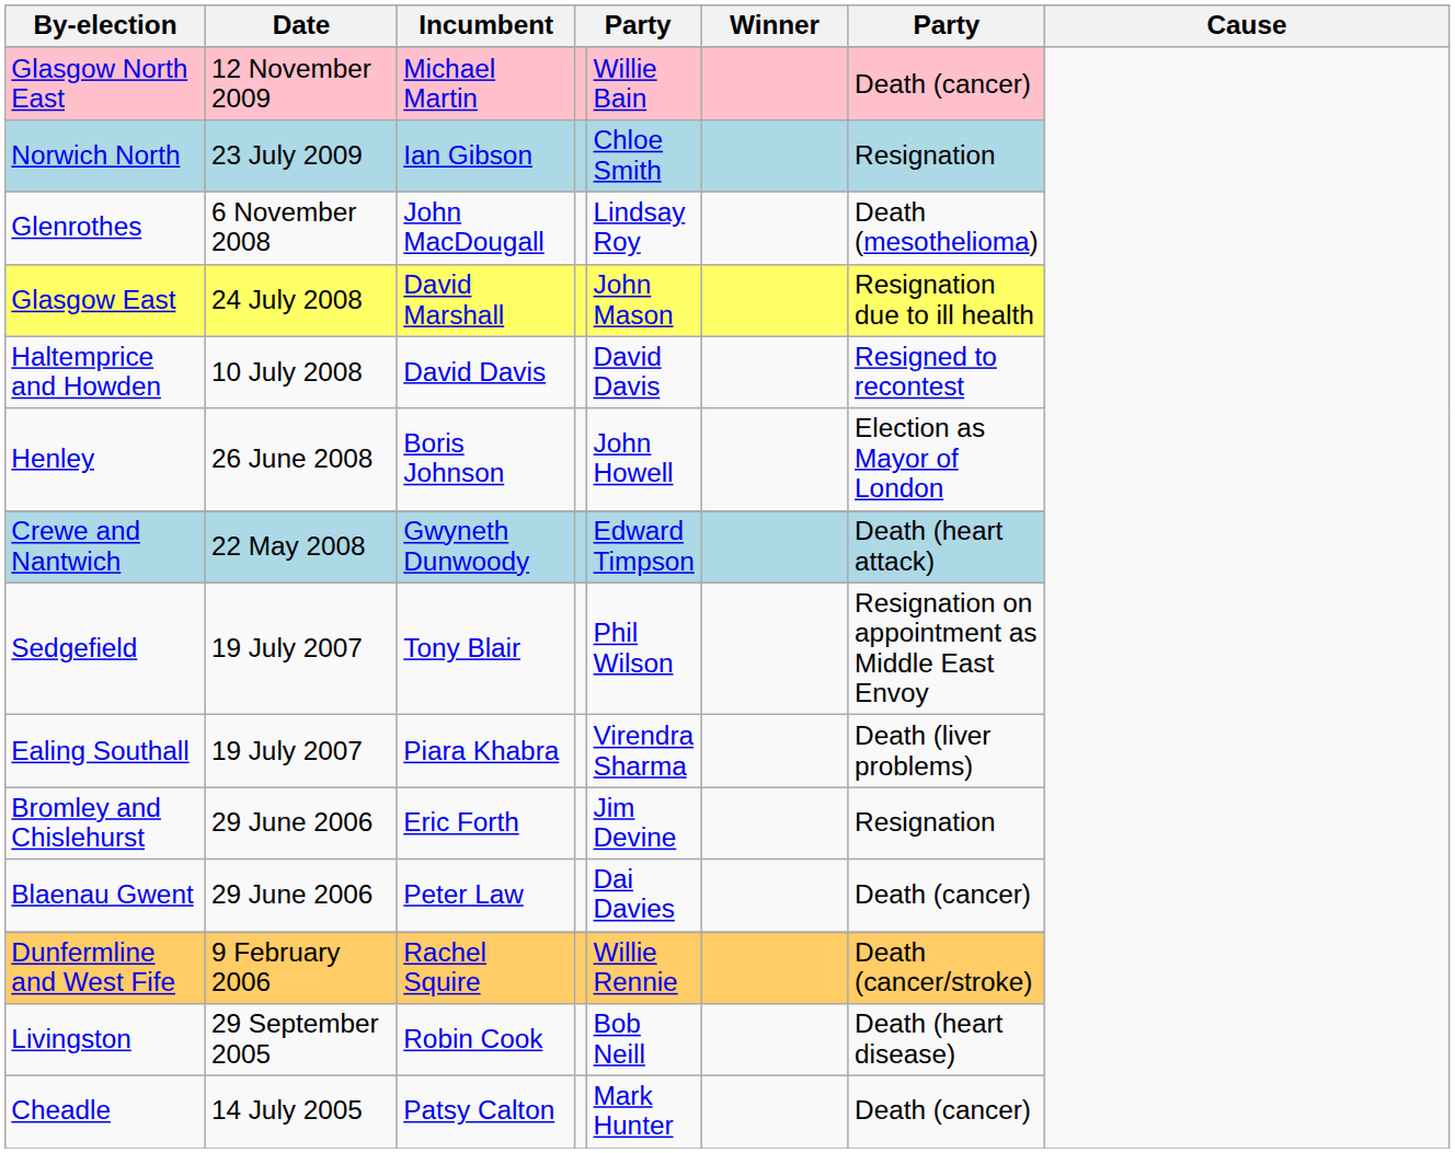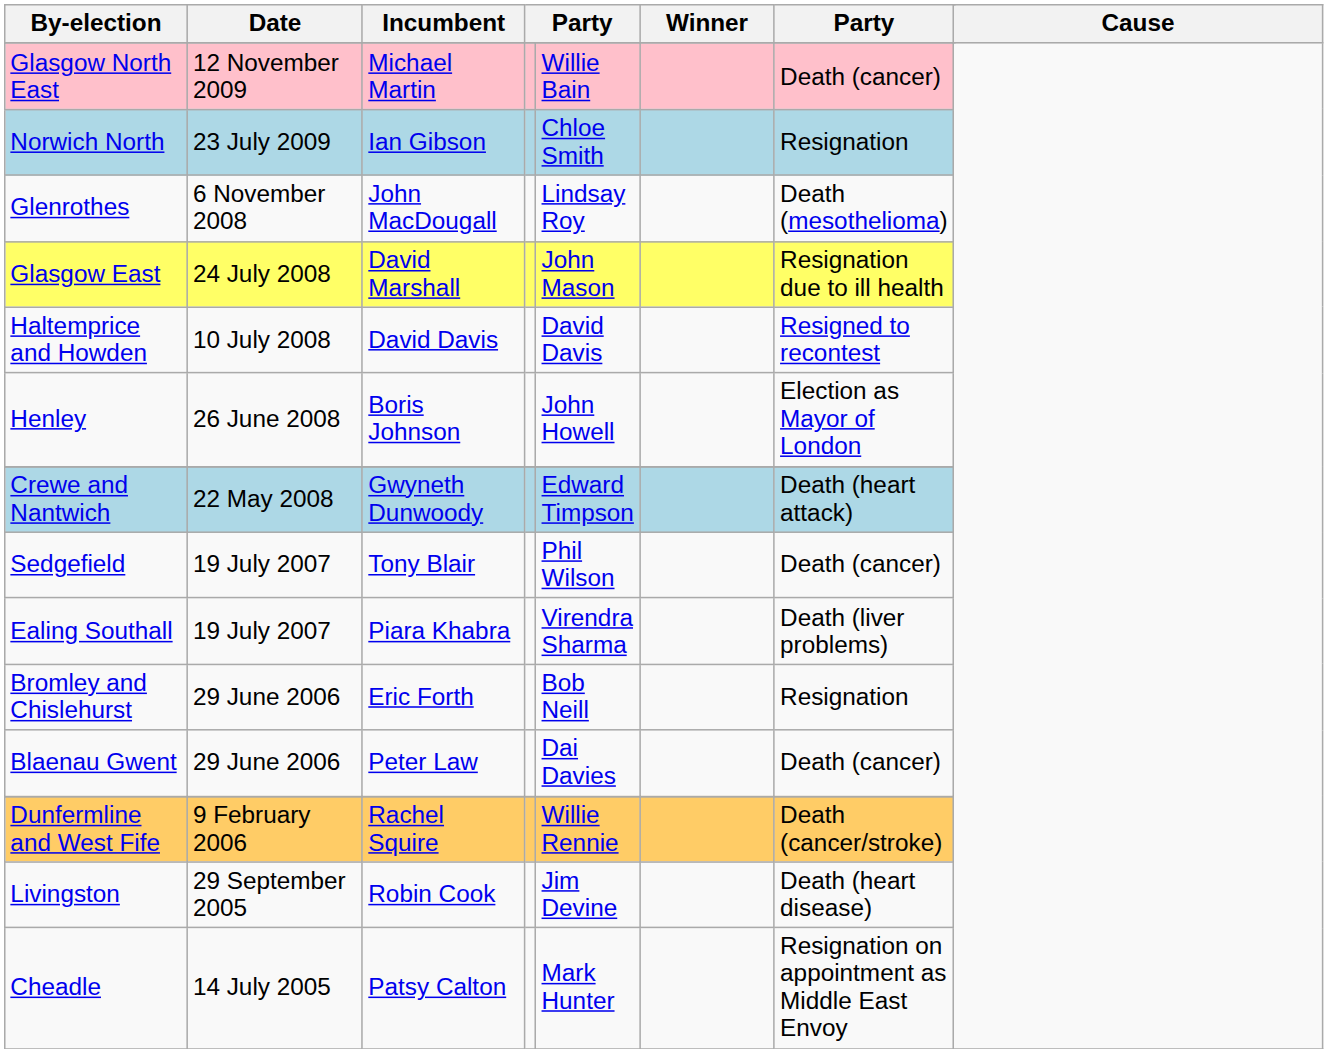Sedgefield | column 7: Resignation on appointment as Middle East Envoy -> Death (cancer)
Bromley and Chislehurst | column 5: Jim Devine -> Bob Neill
Livingston | column 5: Bob Neill -> Jim Devine
Cheadle | column 7: Death (cancer) -> Resignation on appointment as Middle East Envoy
